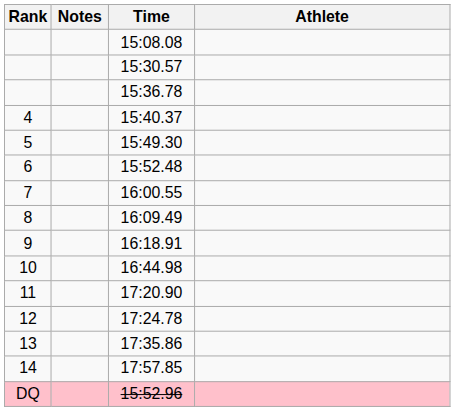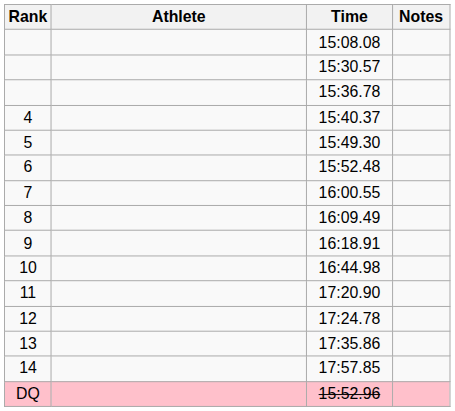columns swapped: Athlete <-> Notes
